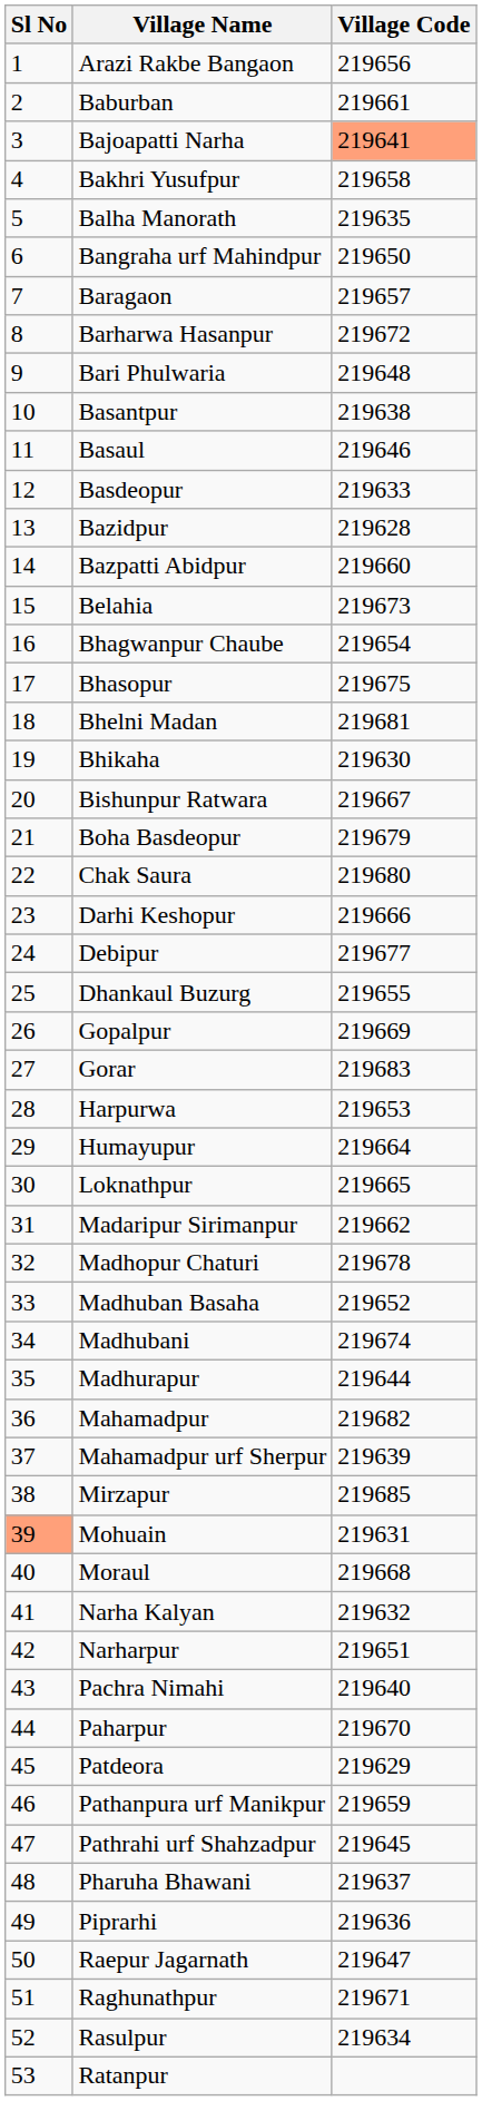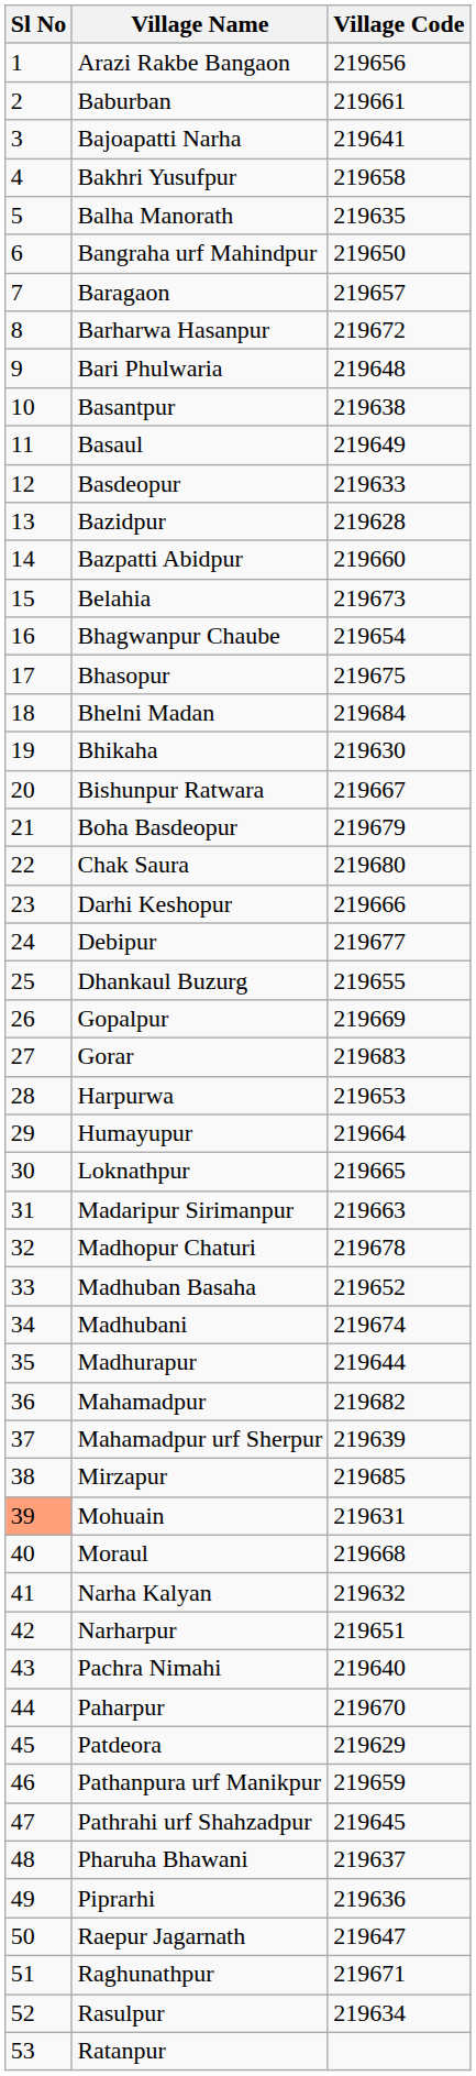Bajoapatti Narha | Village Code: lightsalmon background -> no background
Basaul | Village Code: 219646 -> 219649
Bhelni Madan | Village Code: 219681 -> 219684
Madaripur Sirimanpur | Village Code: 219662 -> 219663
